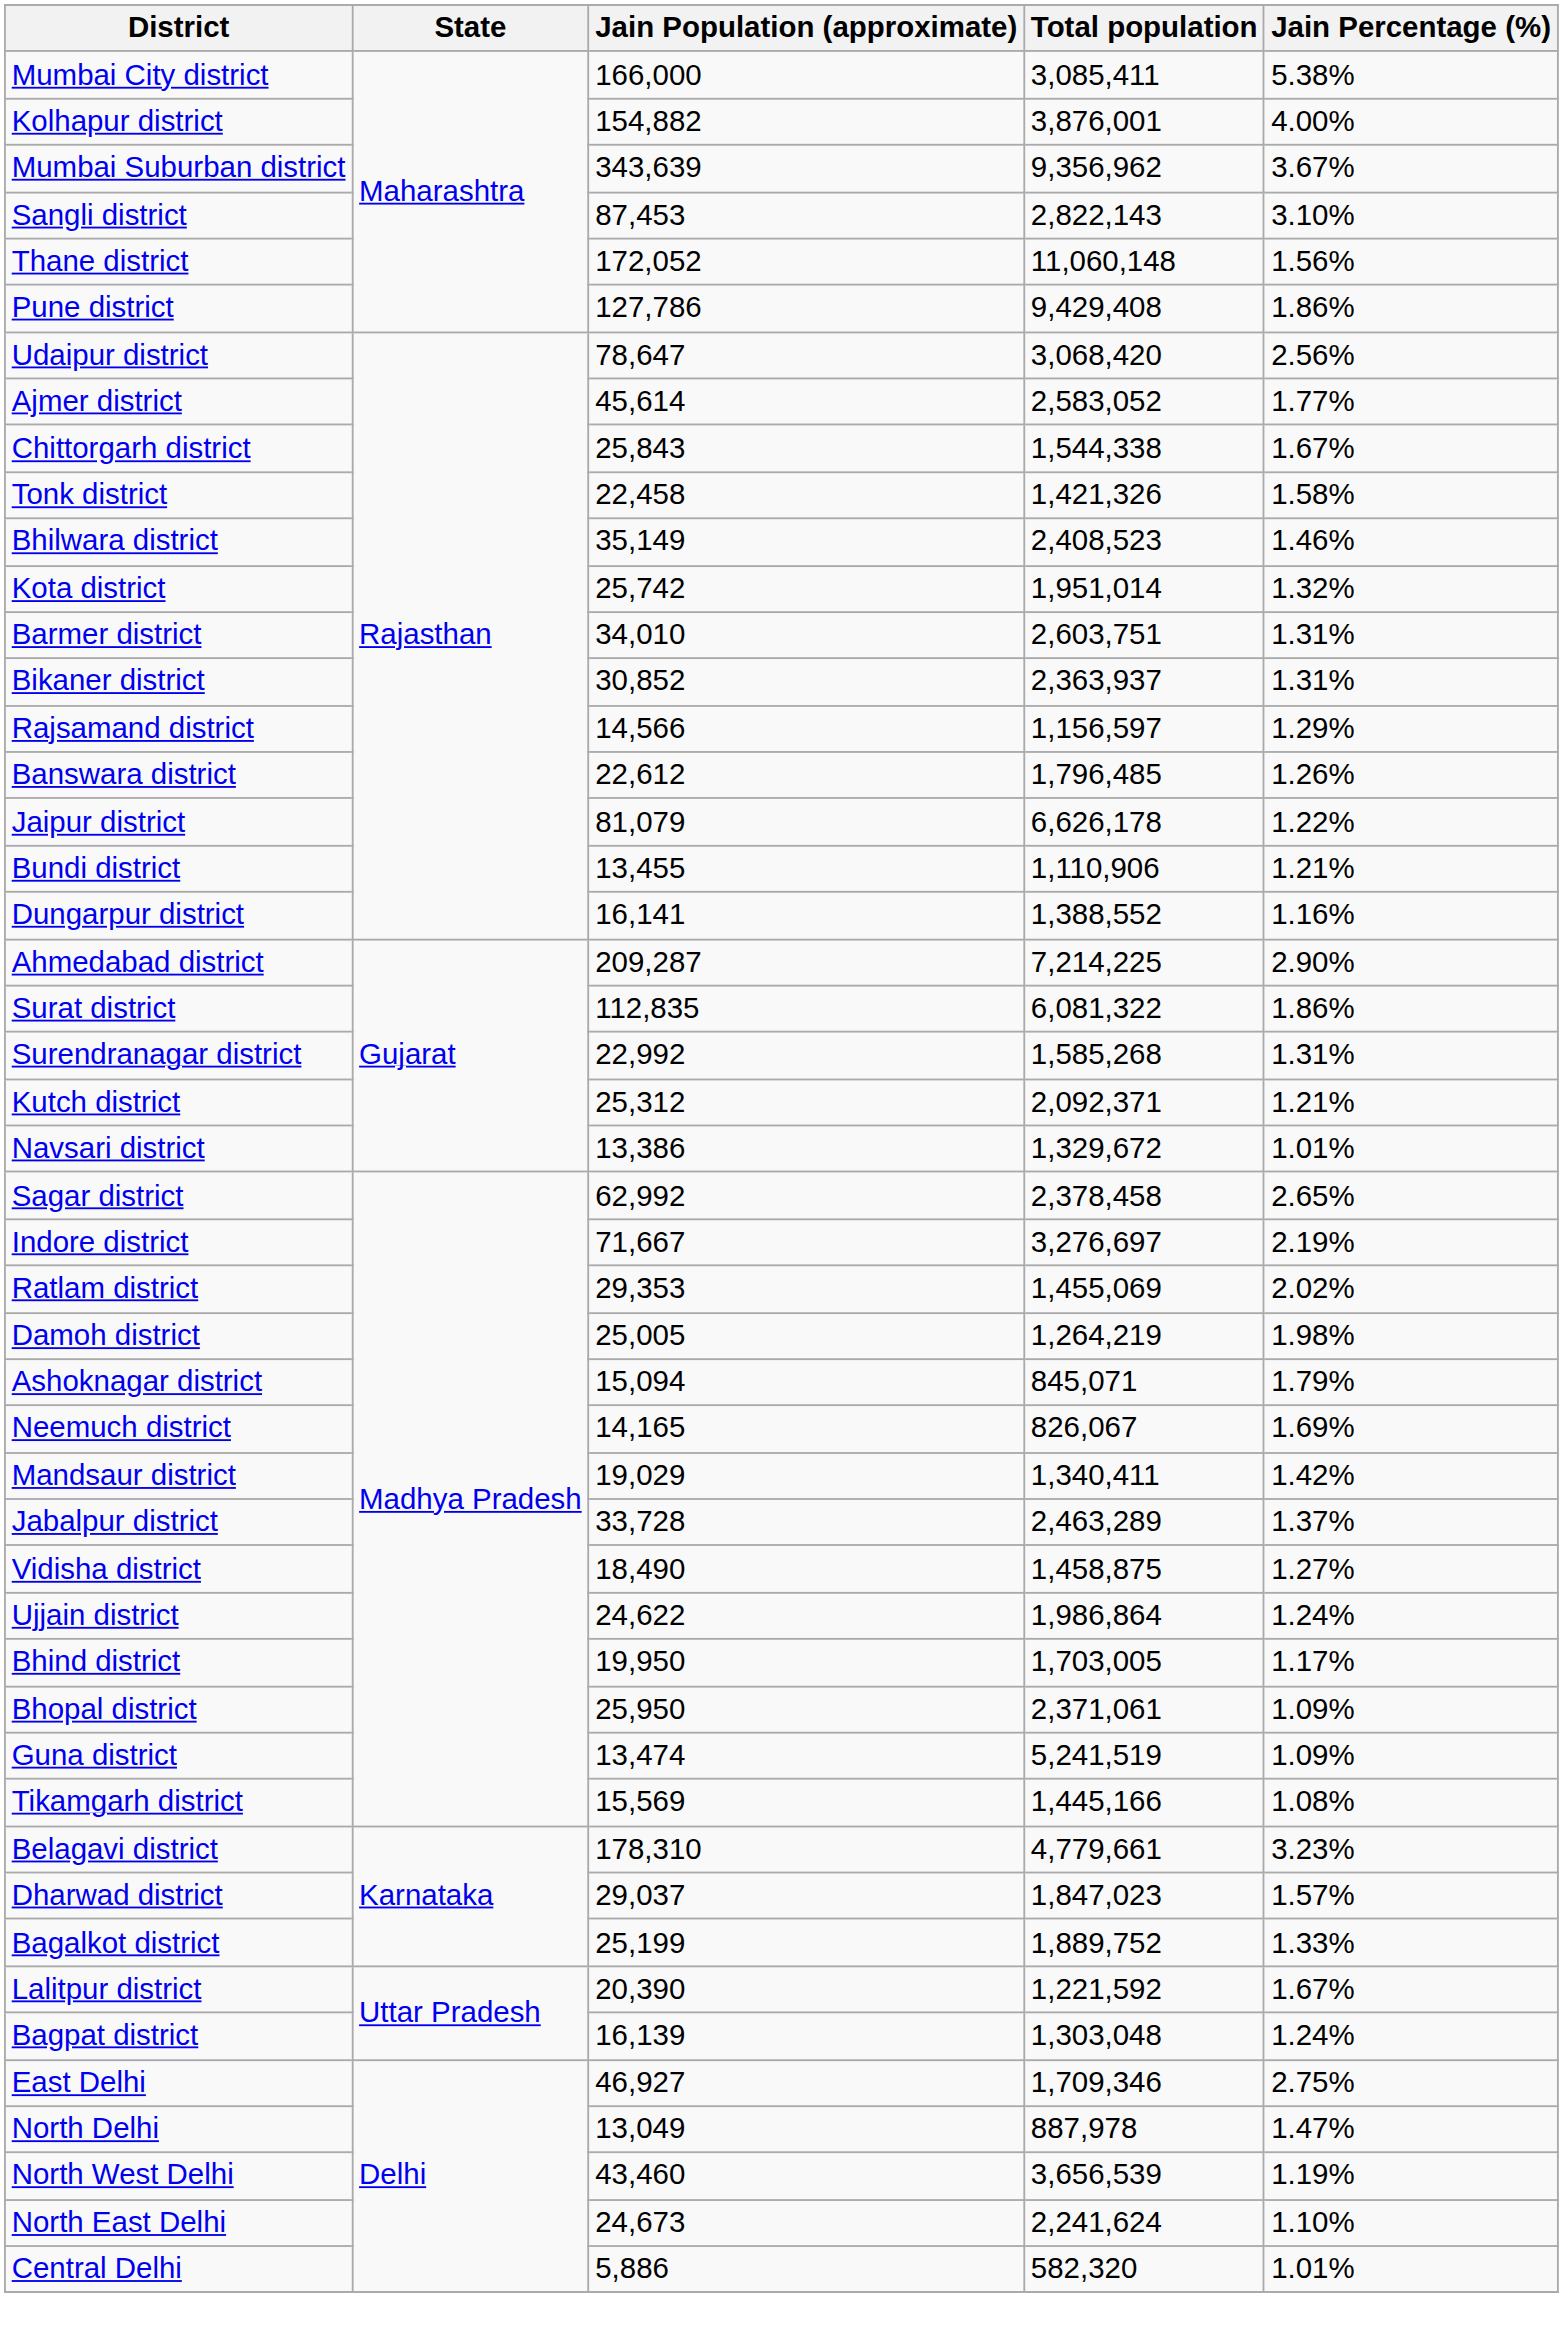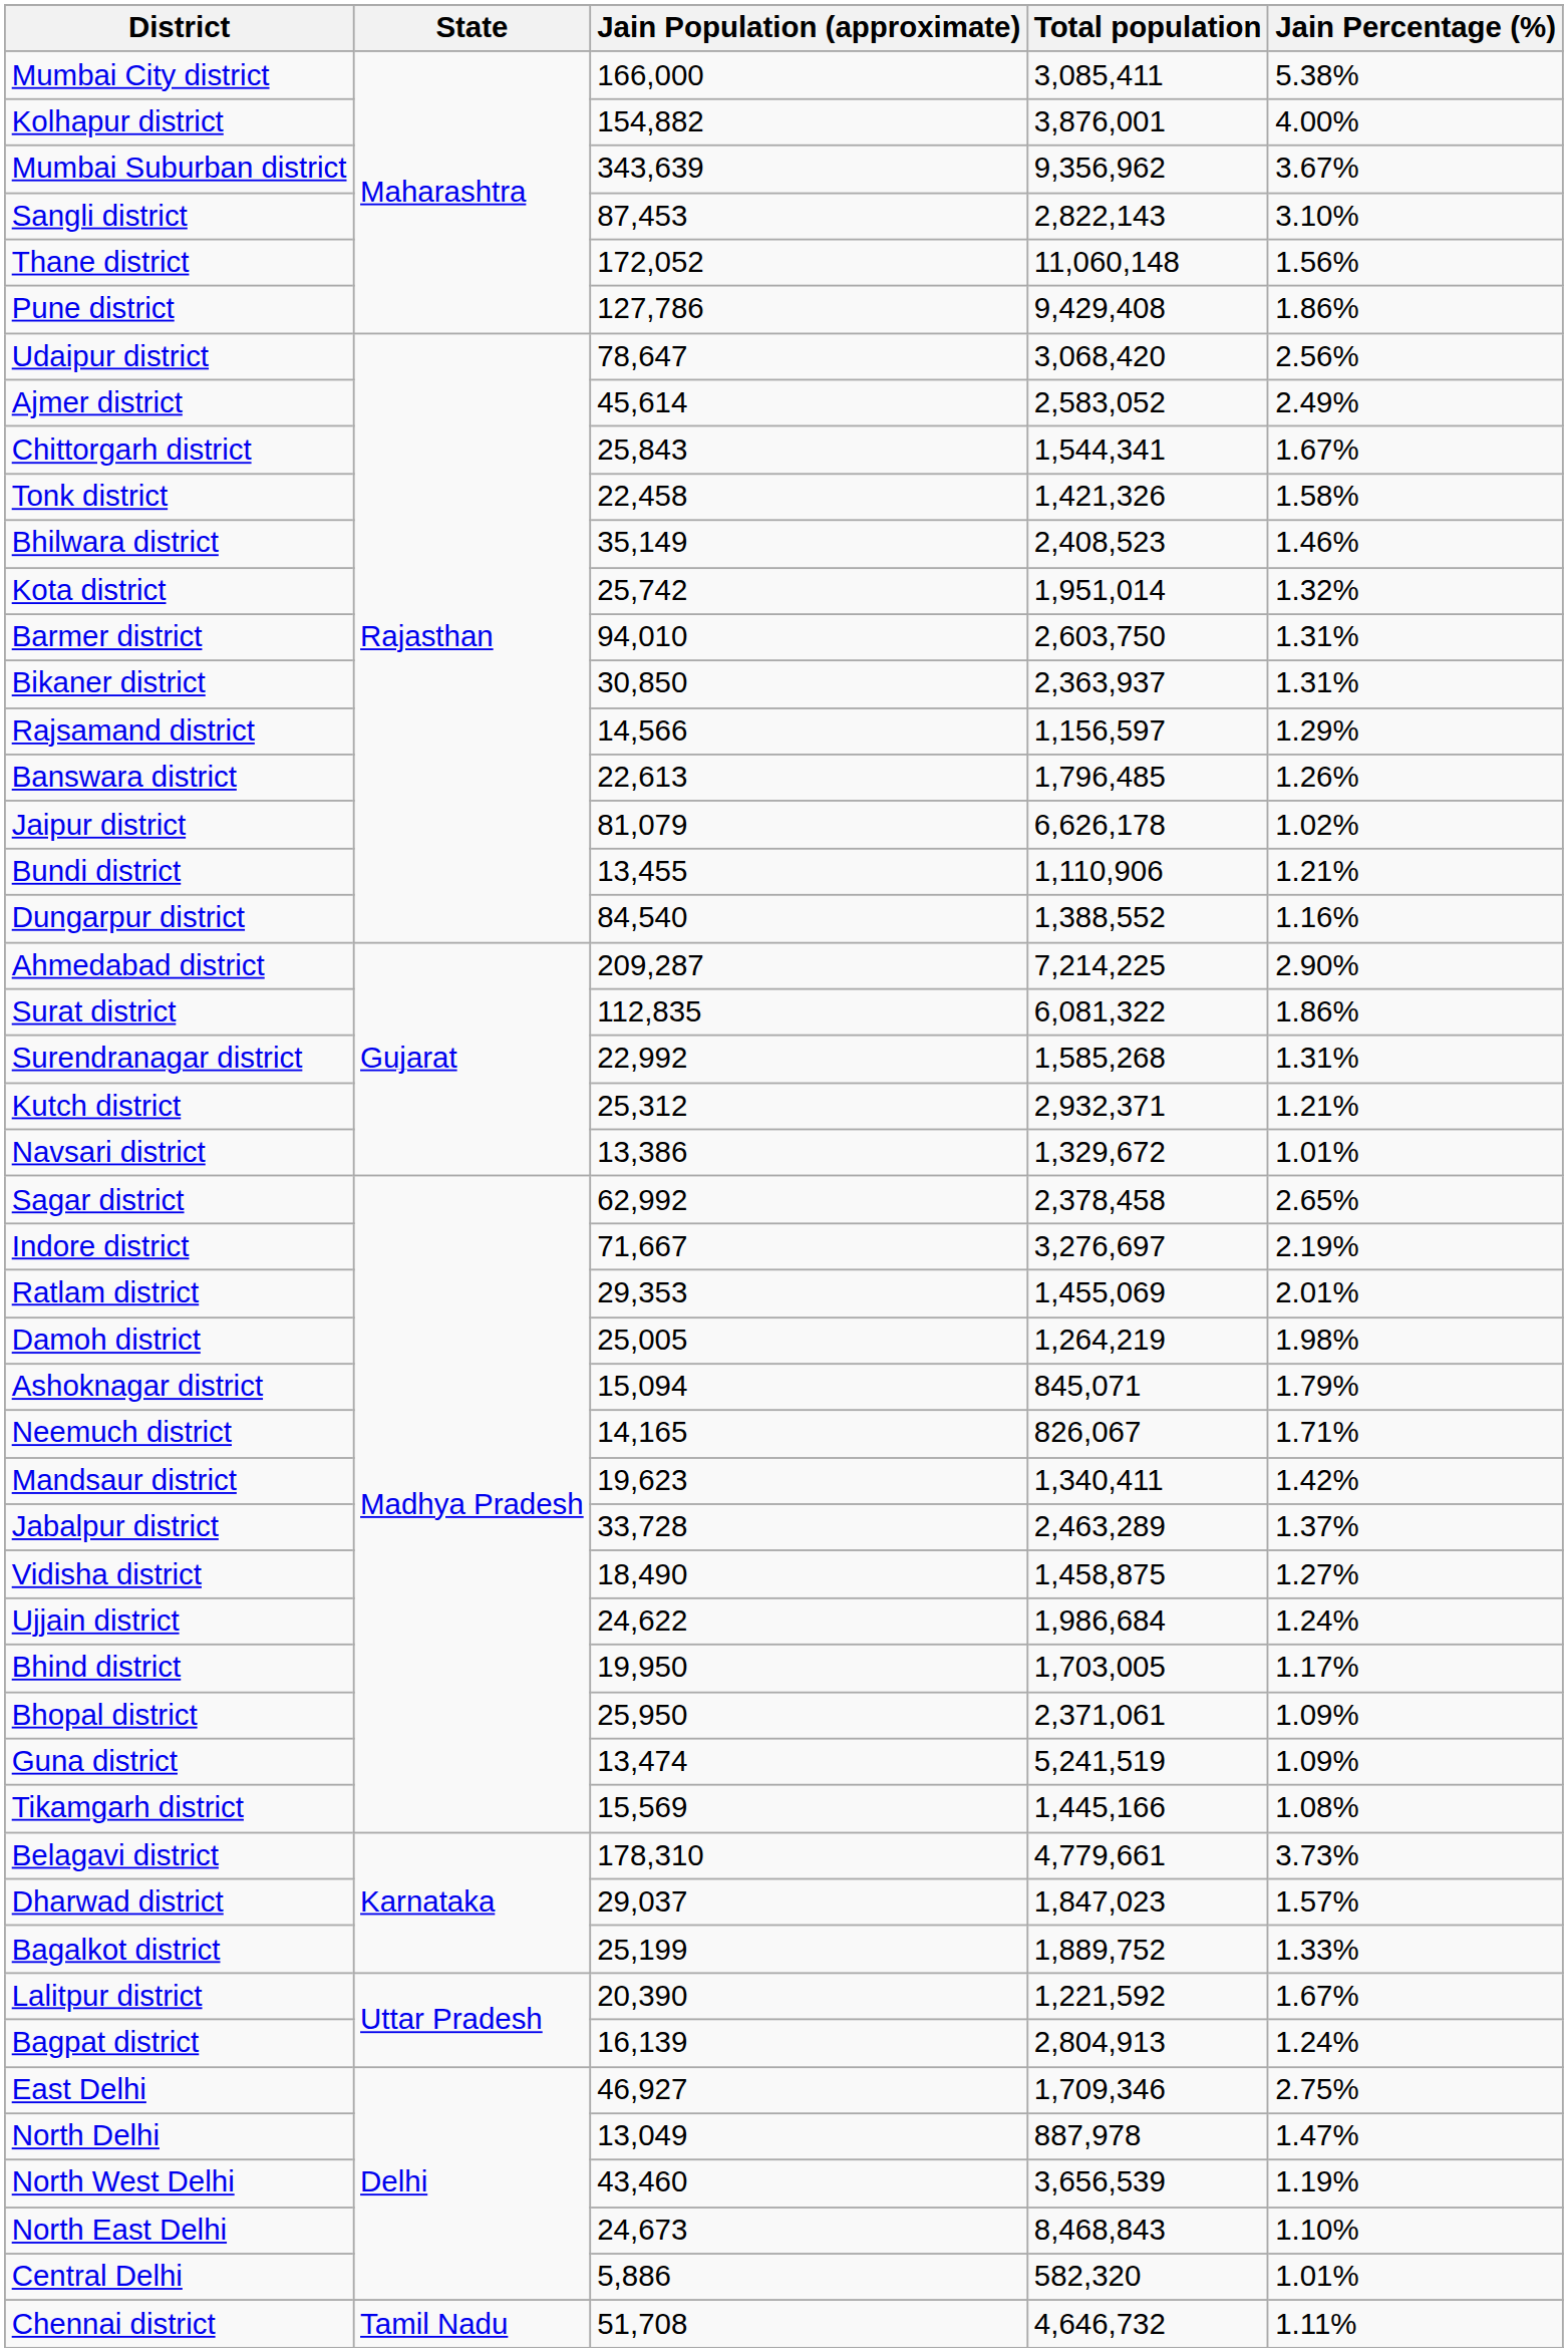Ajmer district | Jain Percentage (%): 1.77% -> 2.49%
Chittorgarh district | Total population: 1,544,338 -> 1,544,341
Barmer district | Jain Population (approximate): 34,010 -> 94,010
Barmer district | Total population: 2,603,751 -> 2,603,750
Bikaner district | Jain Population (approximate): 30,852 -> 30,850
Banswara district | Jain Population (approximate): 22,612 -> 22,613
Jaipur district | Jain Percentage (%): 1.22% -> 1.02%
Dungarpur district | Jain Population (approximate): 16,141 -> 84,540
Kutch district | Total population: 2,092,371 -> 2,932,371
Ratlam district | Jain Percentage (%): 2.02% -> 2.01%
Neemuch district | Jain Percentage (%): 1.69% -> 1.71%
Mandsaur district | Jain Population (approximate): 19,029 -> 19,623
Ujjain district | Total population: 1,986,864 -> 1,986,684
Belagavi district | Jain Percentage (%): 3.23% -> 3.73%
Bagpat district | Total population: 1,303,048 -> 2,804,913
North East Delhi | Total population: 2,241,624 -> 8,468,843
+ row: Chennai district | Tamil Nadu | 51,708 | 4,646,732 | 1.11%
